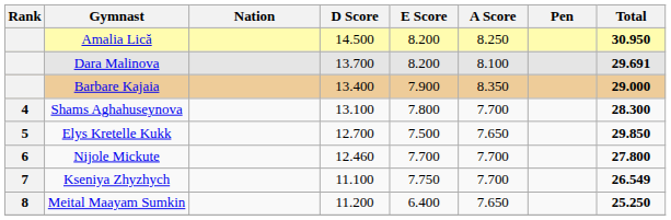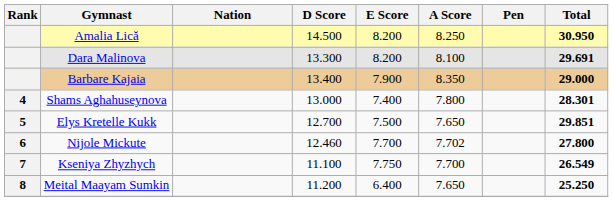Dara Malinova | D Score: 13.700 -> 13.300
Shams Aghahuseynova | D Score: 13.100 -> 13.000
Shams Aghahuseynova | E Score: 7.800 -> 7.400
Shams Aghahuseynova | A Score: 7.700 -> 7.800
Shams Aghahuseynova | Total: 28.300 -> 28.301
Elys Kretelle Kukk | Total: 29.850 -> 29.851
Nijole Mickute | A Score: 7.700 -> 7.702
